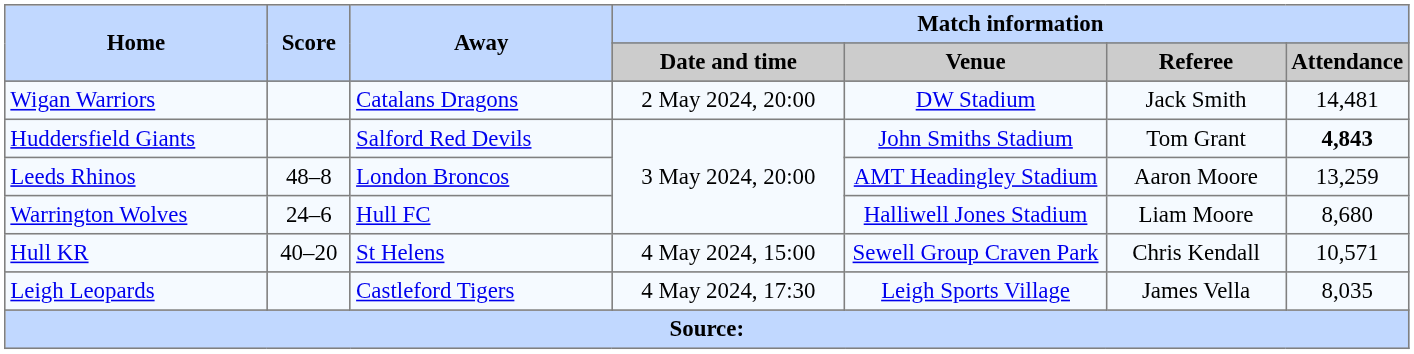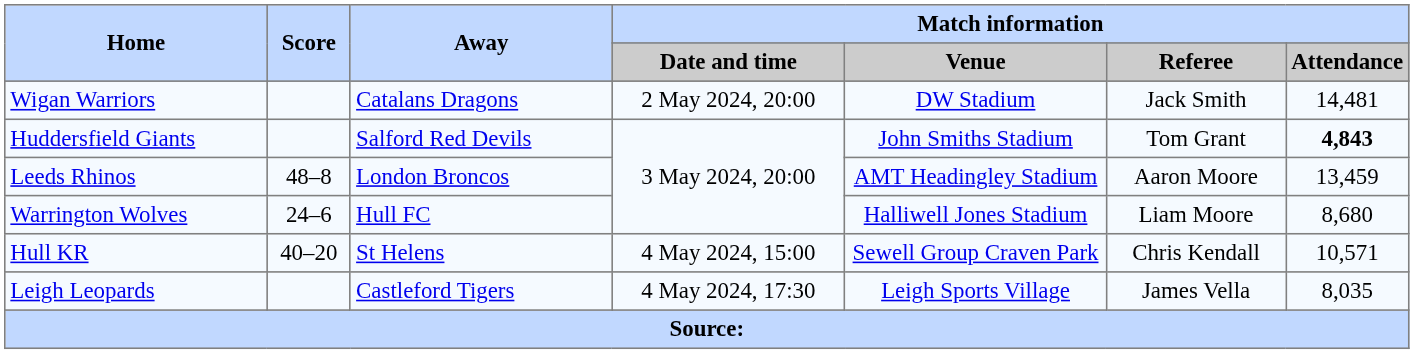Leeds Rhinos | Match information / Attendance: 13,259 -> 13,459
